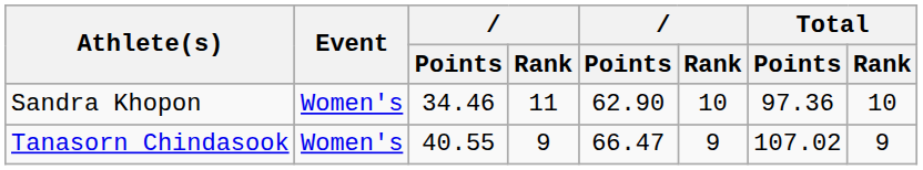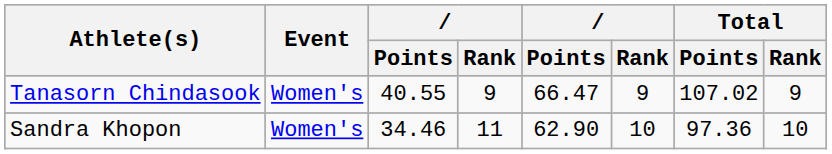rows swapped: Tanasorn Chindasook <-> Sandra Khopon
